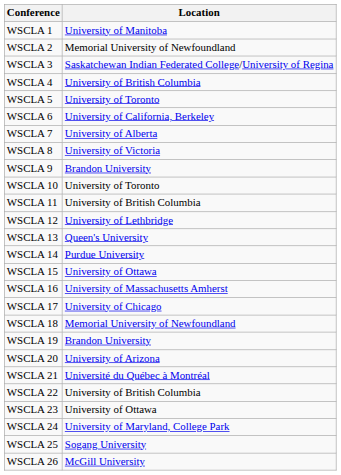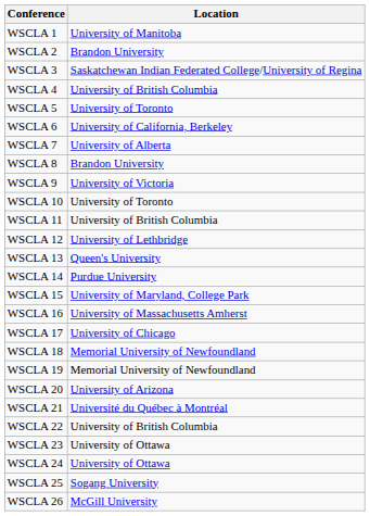WSCLA 2 | Location: Memorial University of Newfoundland -> Brandon University
WSCLA 8 | Location: University of Victoria -> Brandon University
WSCLA 9 | Location: Brandon University -> University of Victoria
WSCLA 15 | Location: University of Ottawa -> University of Maryland, College Park
WSCLA 19 | Location: Brandon University -> Memorial University of Newfoundland
WSCLA 24 | Location: University of Maryland, College Park -> University of Ottawa
